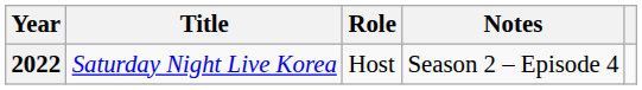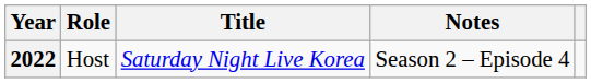columns swapped: Title <-> Role
